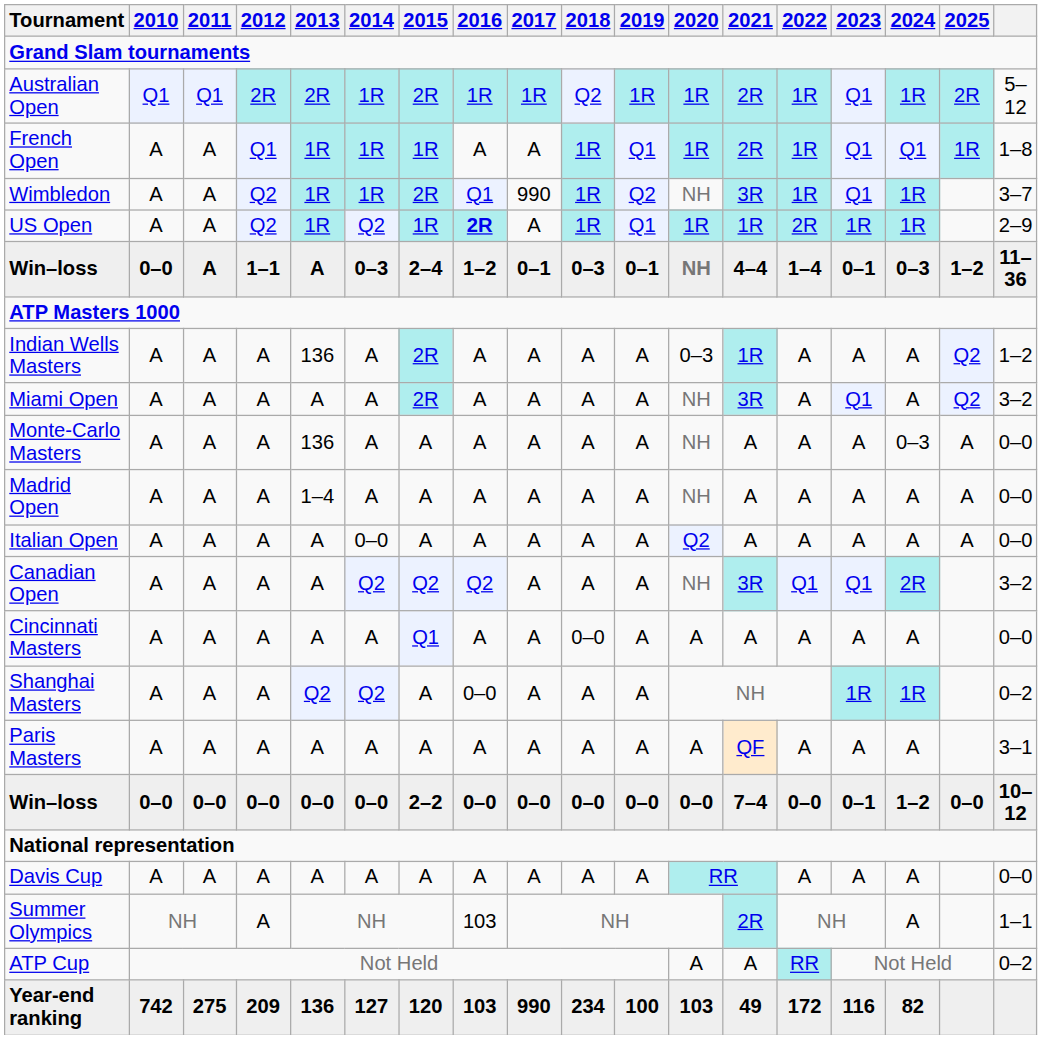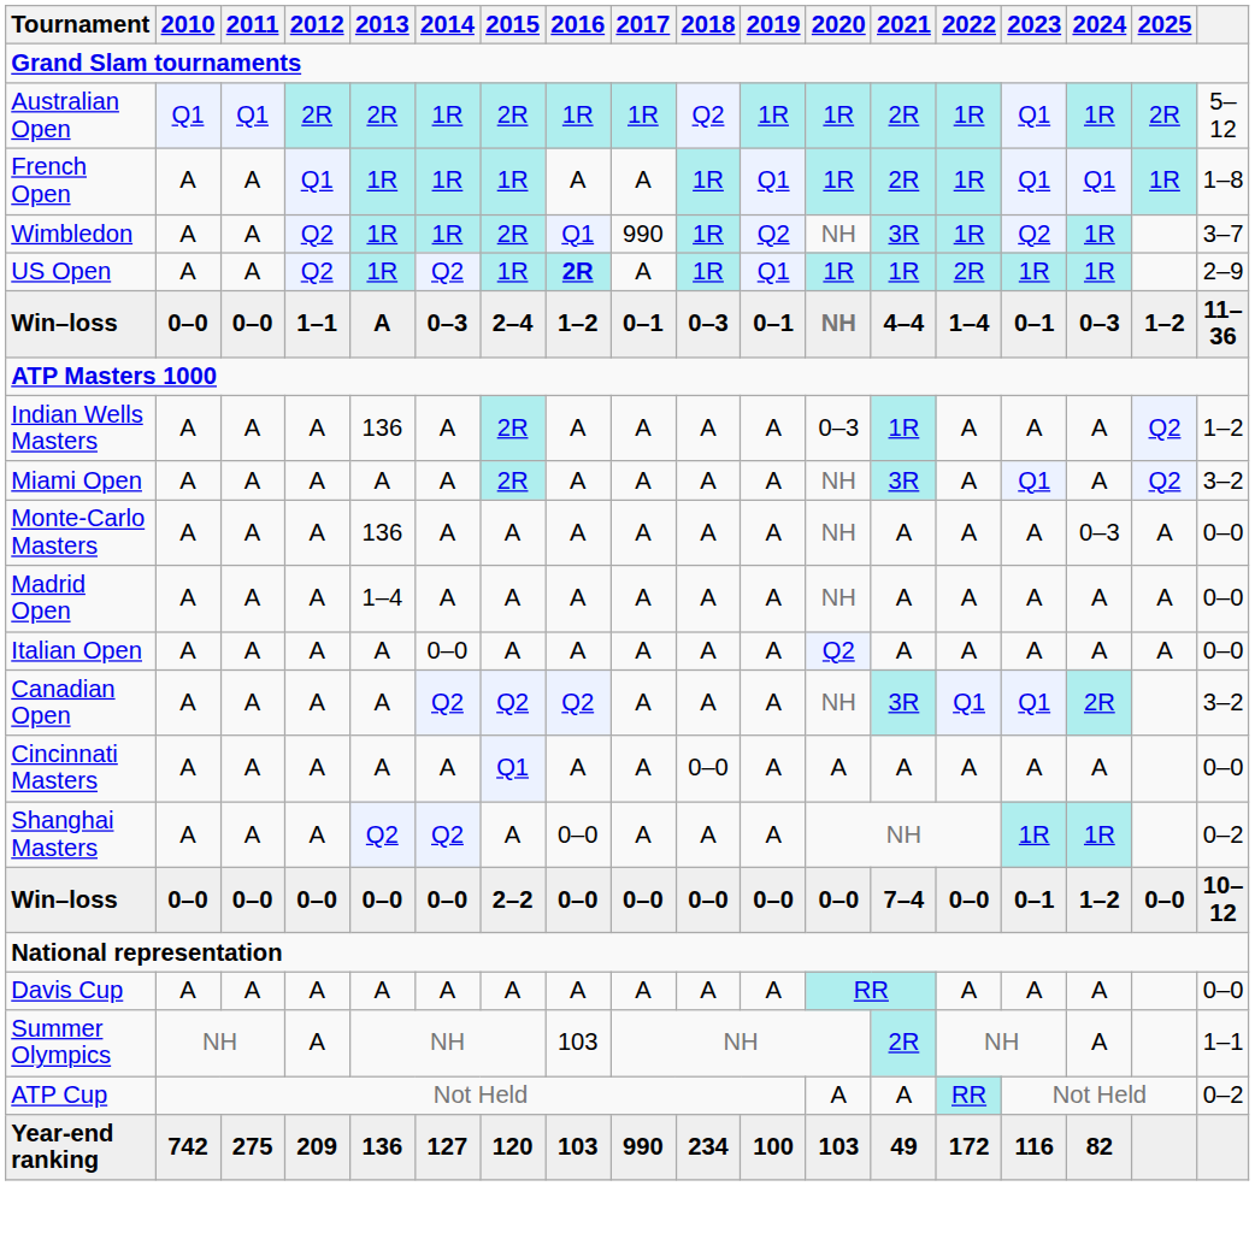Wimbledon | 2023: Q1 -> Q2
Win–loss / 1–1 | 2011: A -> 0–0
- row: Paris Masters | A | A | A | A | A | A | A | A | A | A | A | QF | A | A | A | 3–1
